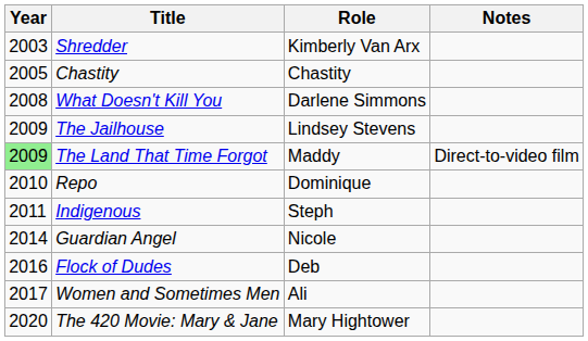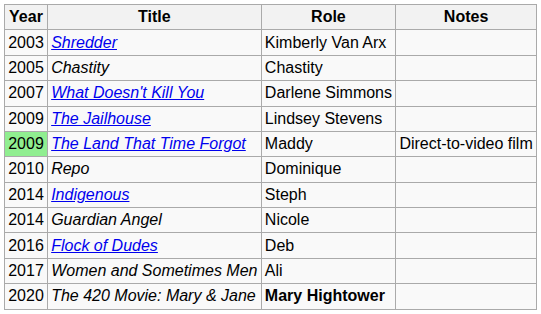What Doesn't Kill You | Year: 2008 -> 2007
Indigenous | Year: 2011 -> 2014
The 420 Movie: Mary & Jane | Role: normal -> bold
